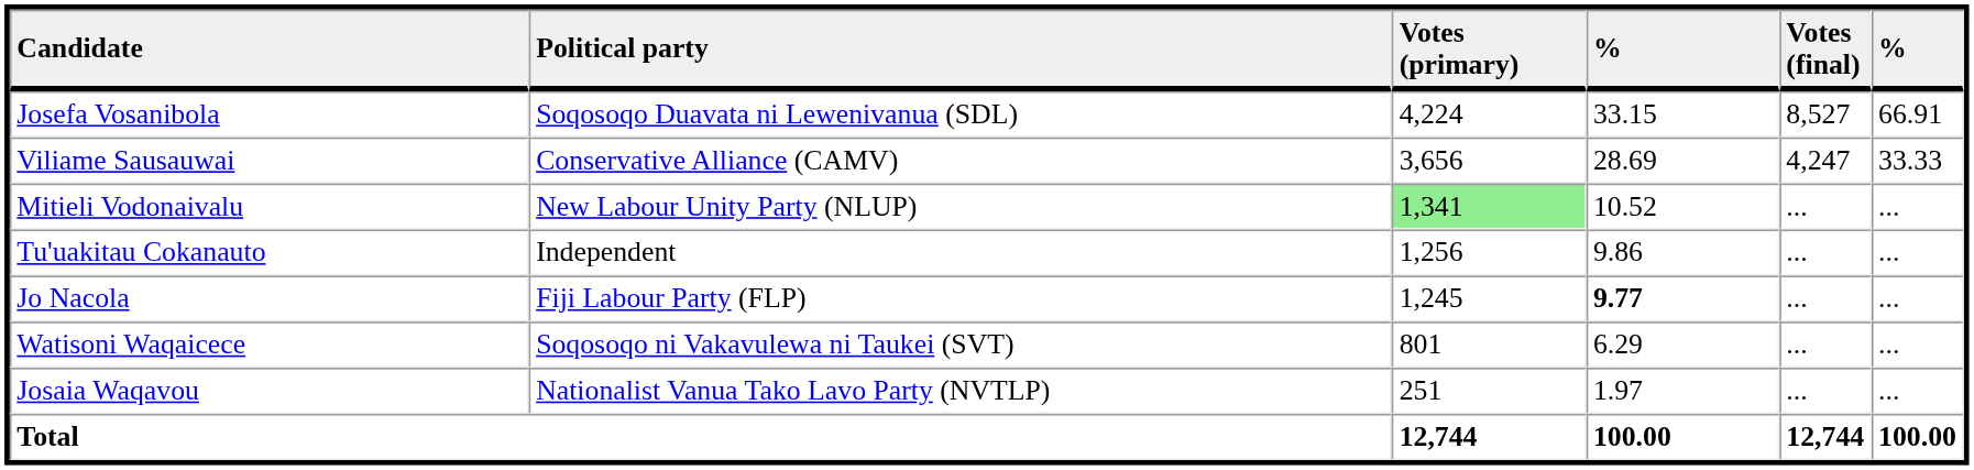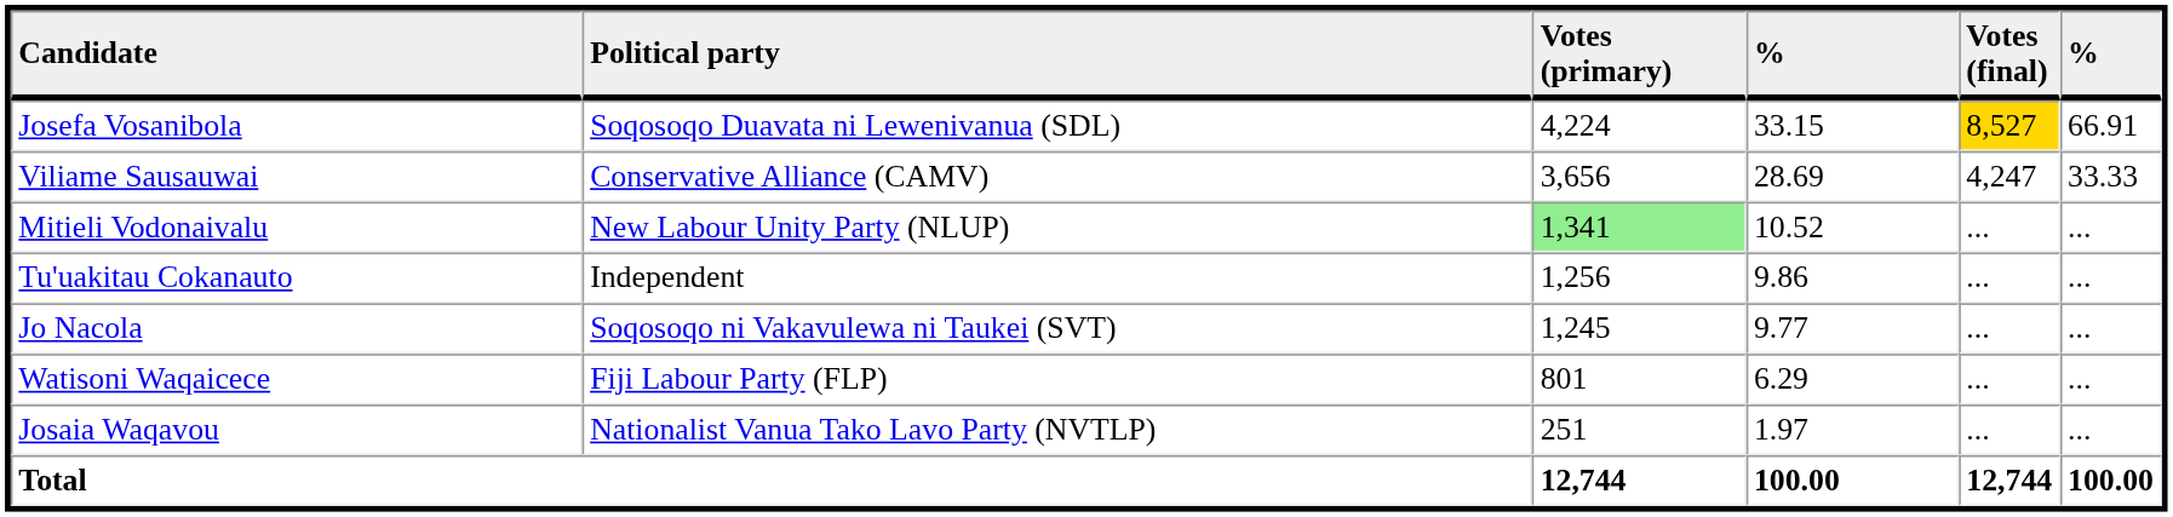Josefa Vosanibola | Votes (final): no background -> gold background
Jo Nacola | Political party: Fiji Labour Party (FLP) -> Soqosoqo ni Vakavulewa ni Taukei (SVT)
Jo Nacola | column 4: bold -> normal
Watisoni Waqaicece | Political party: Soqosoqo ni Vakavulewa ni Taukei (SVT) -> Fiji Labour Party (FLP)
